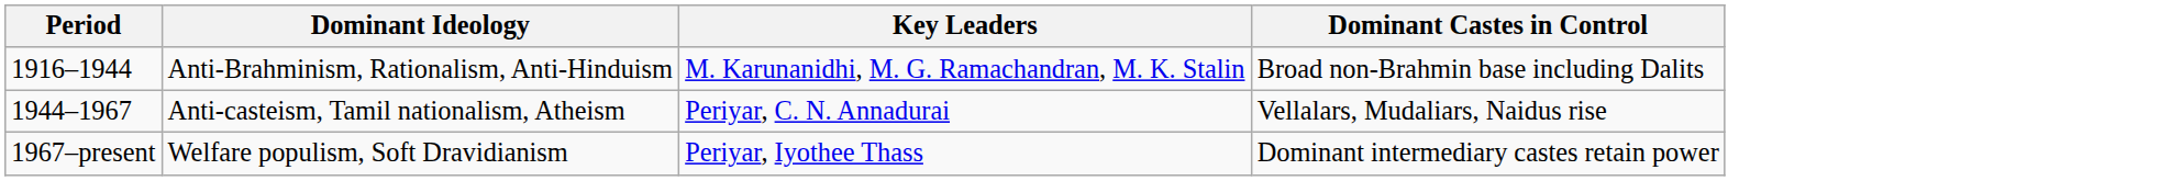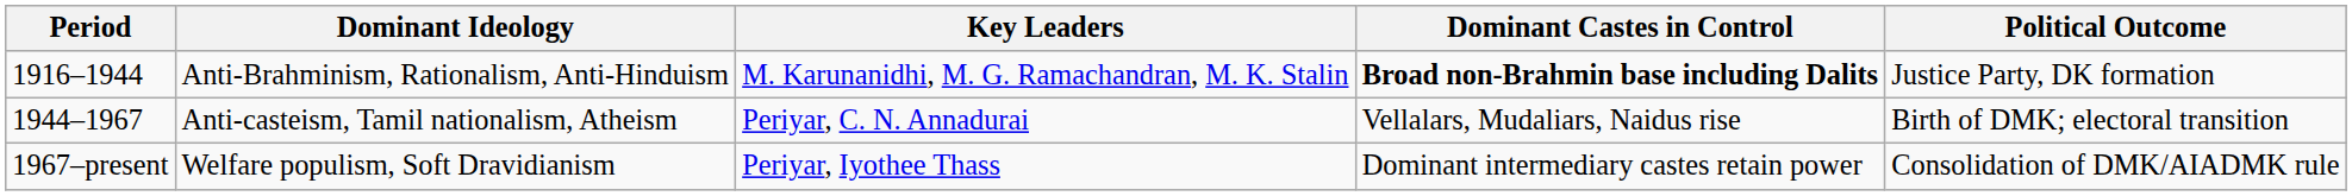+ column: Political Outcome | Justice Party, DK formation | Birth of DMK; electoral transition | Consolidation of DMK/AIADMK rule
Anti-Brahminism, Rationalism, Anti-Hinduism | Dominant Castes in Control: normal -> bold
